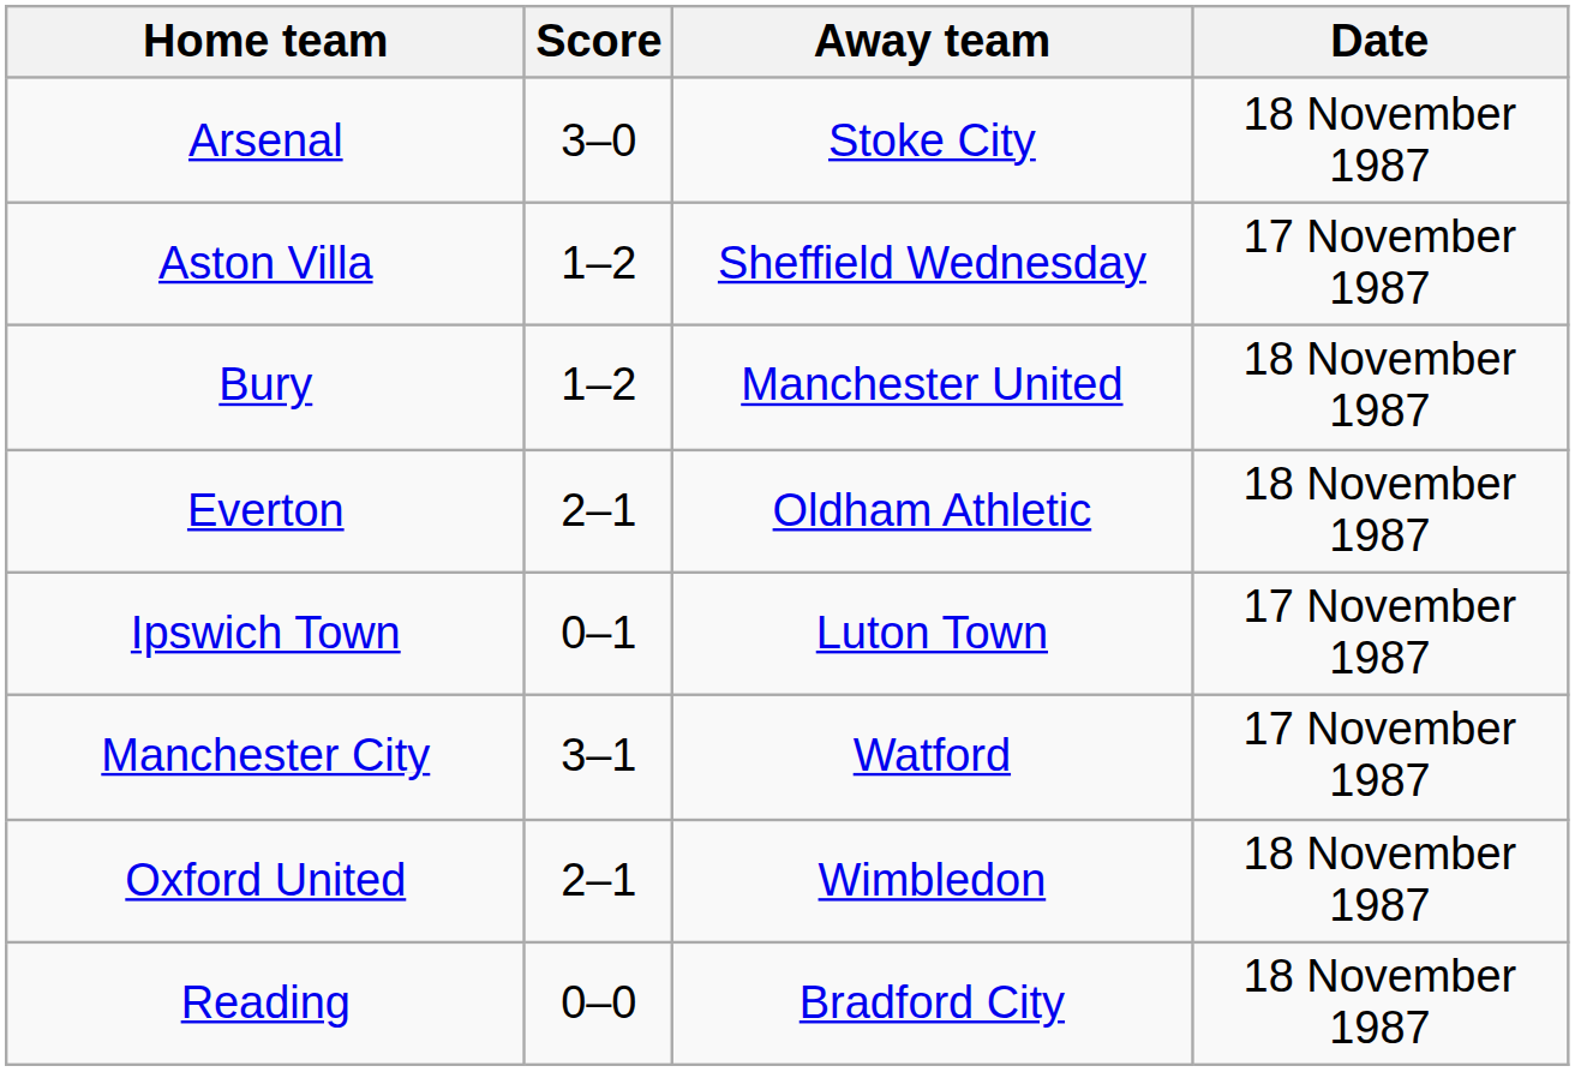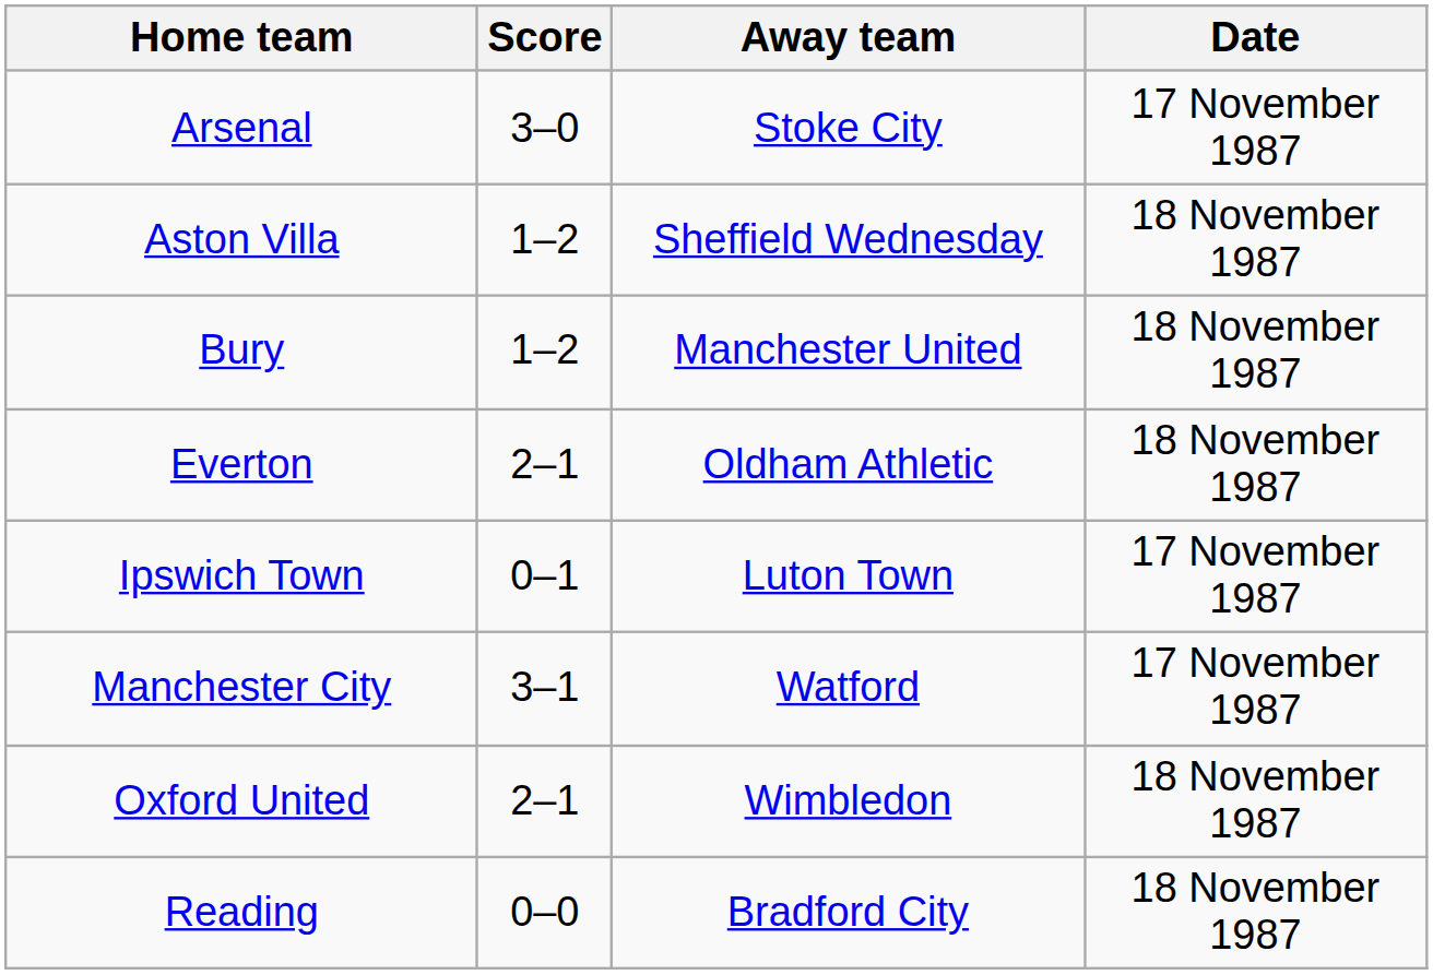Arsenal | Date: 18 November 1987 -> 17 November 1987
Aston Villa | Date: 17 November 1987 -> 18 November 1987
